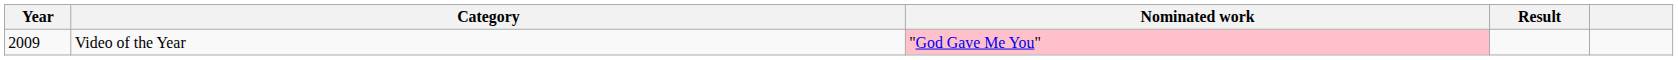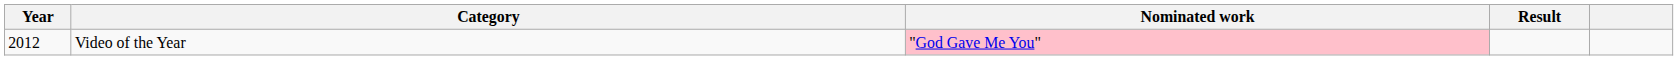Video of the Year | Year: 2009 -> 2012
